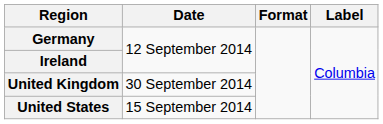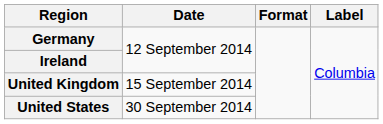United Kingdom | Date: 30 September 2014 -> 15 September 2014
United States | Date: 15 September 2014 -> 30 September 2014
